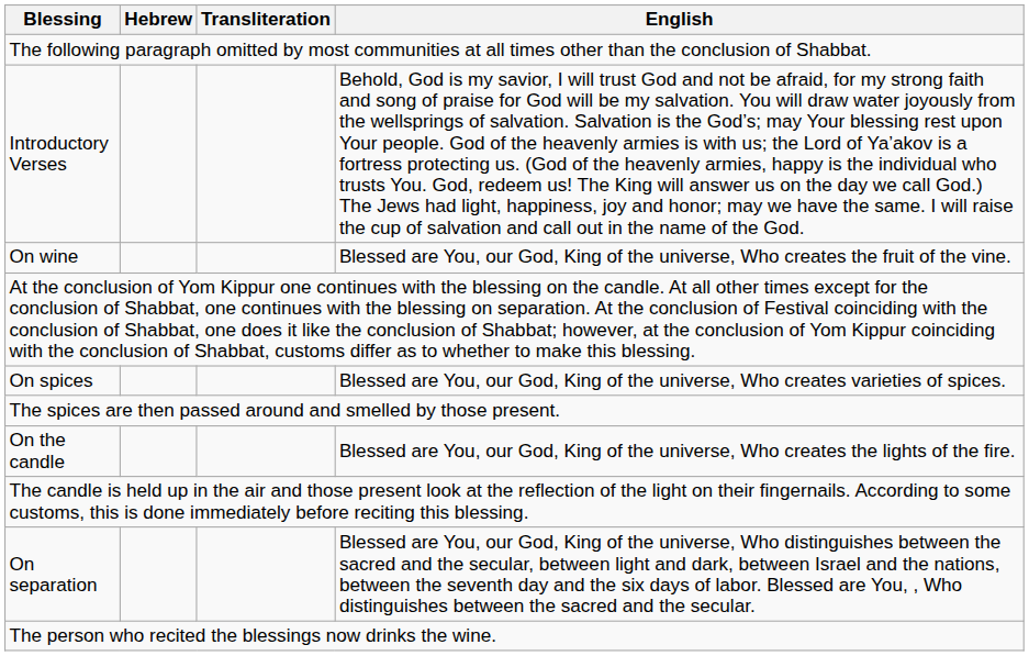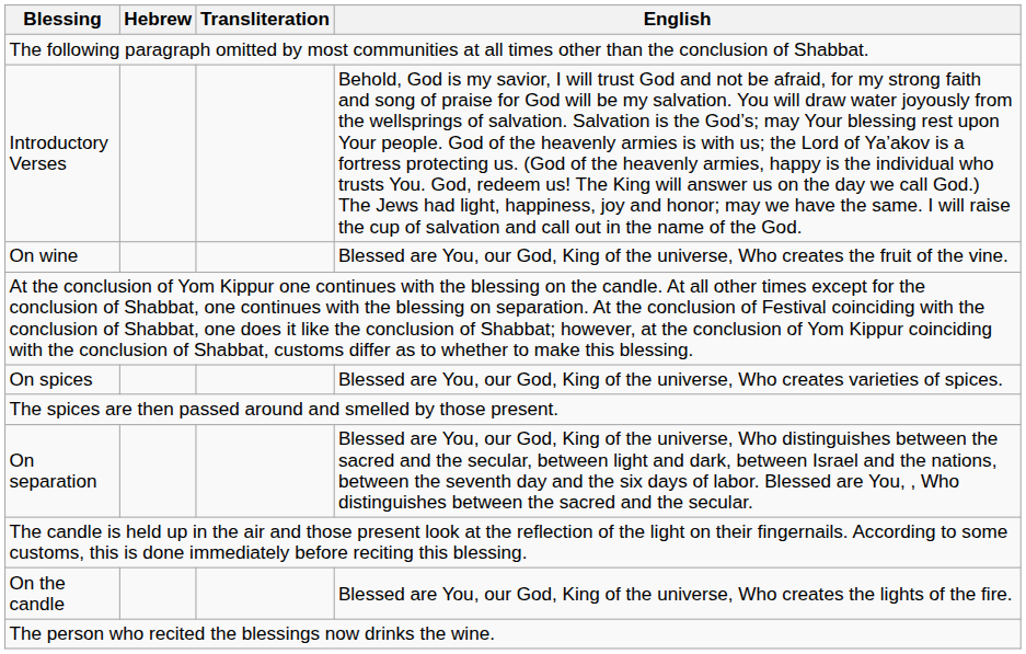rows swapped: On the candle <-> On separation
